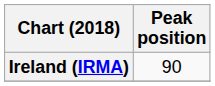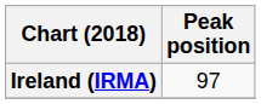Ireland (IRMA) | Peak position: 90 -> 97
